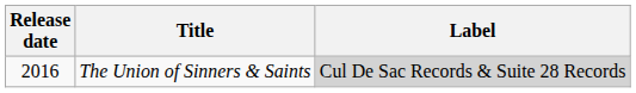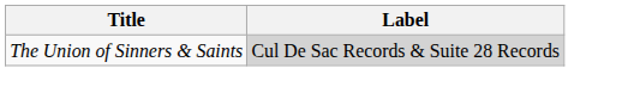- column: Release date | 2016
